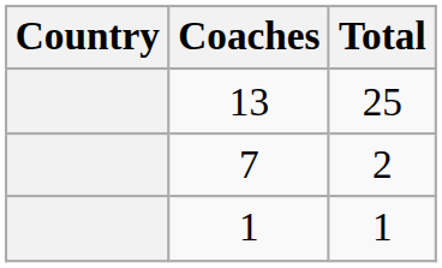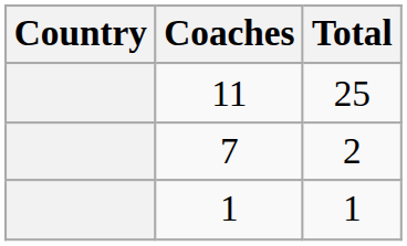25 | Coaches: 13 -> 11
